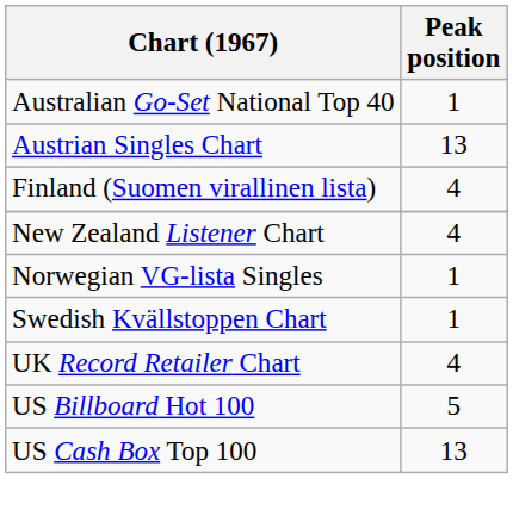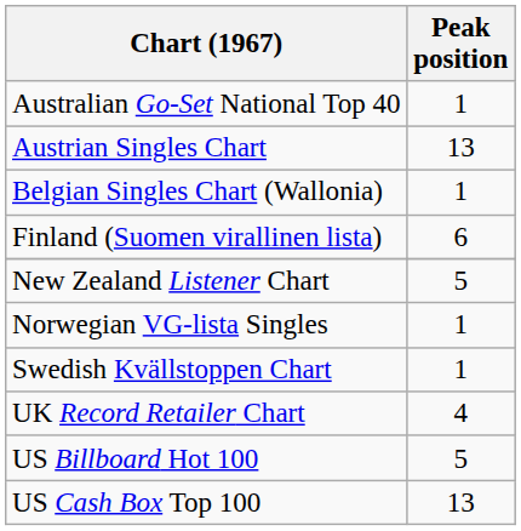+ row: Belgian Singles Chart (Wallonia) | 1
Finland (Suomen virallinen lista) | Peak position: 4 -> 6
New Zealand Listener Chart | Peak position: 4 -> 5
